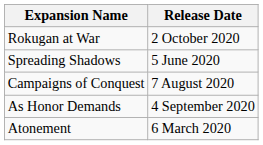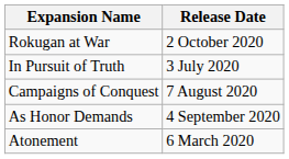- row: Spreading Shadows | 5 June 2020
+ row: In Pursuit of Truth | 3 July 2020
